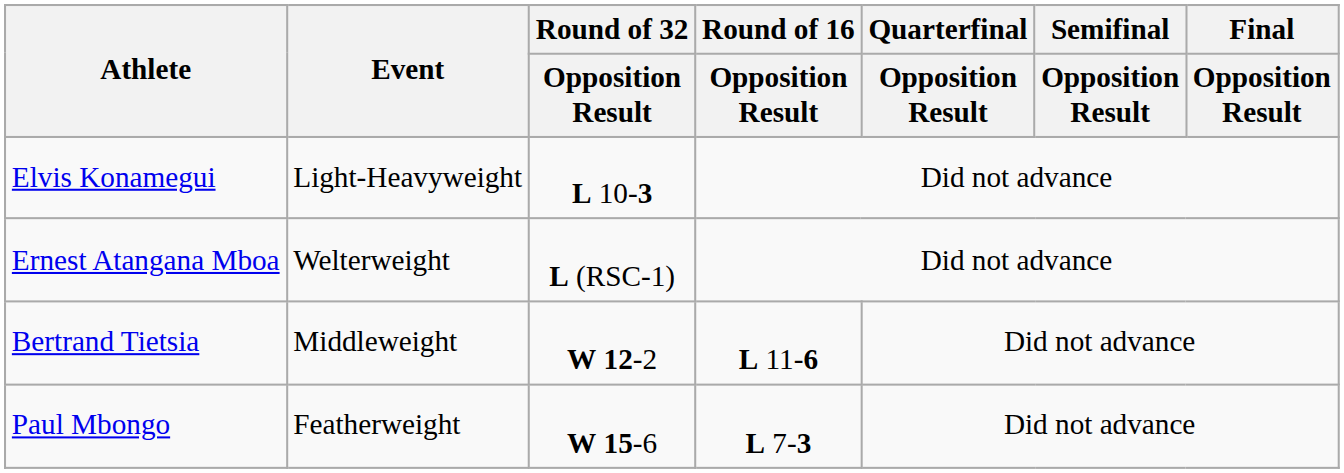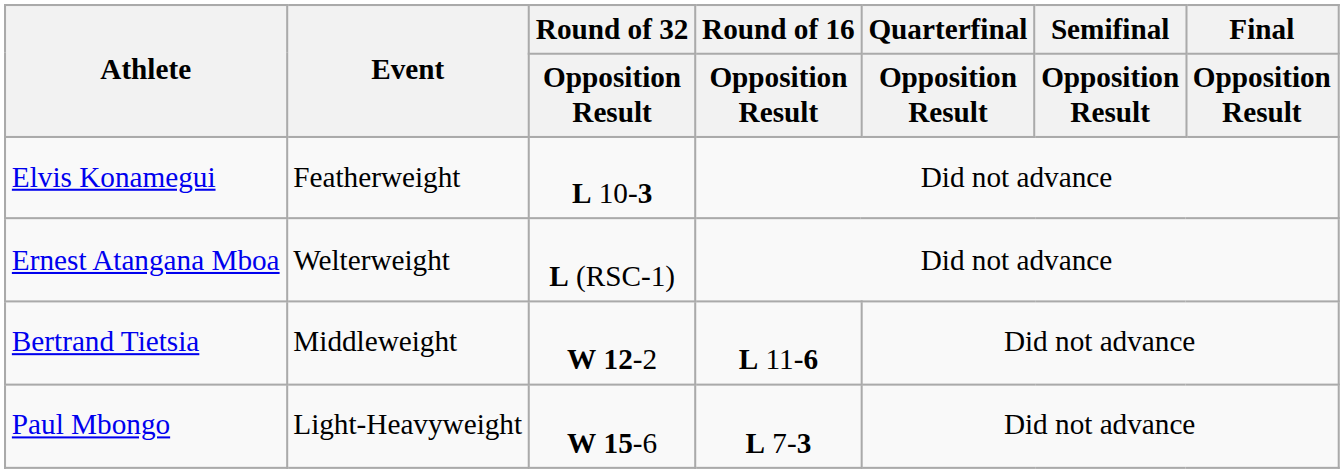Elvis Konamegui | Event: Light-Heavyweight -> Featherweight
Paul Mbongo | Event: Featherweight -> Light-Heavyweight
